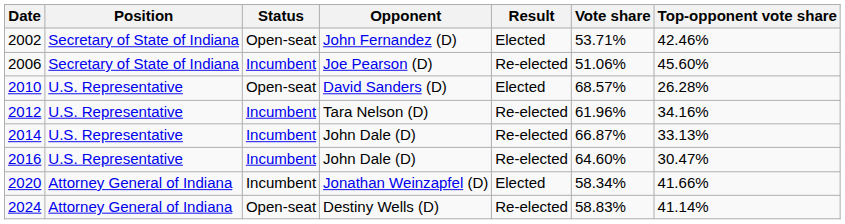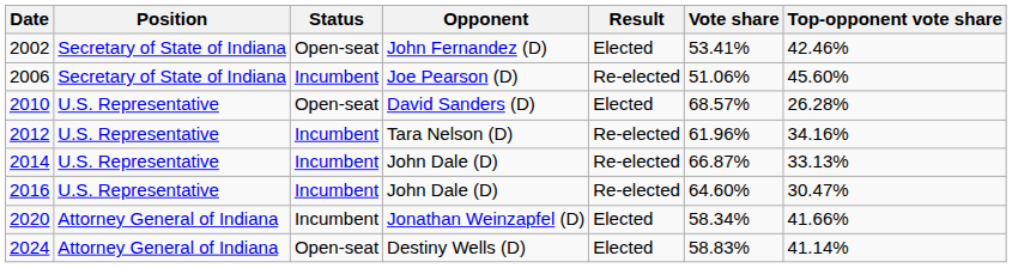2002 | Vote share: 53.71% -> 53.41%
2024 | Result: Re-elected -> Elected
